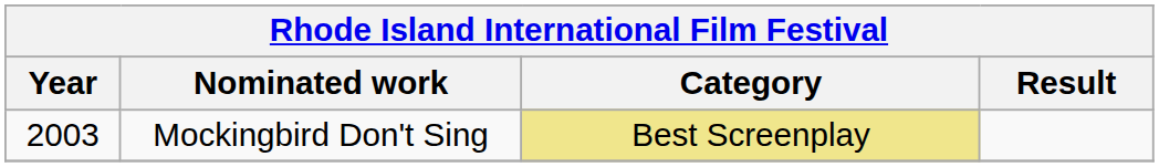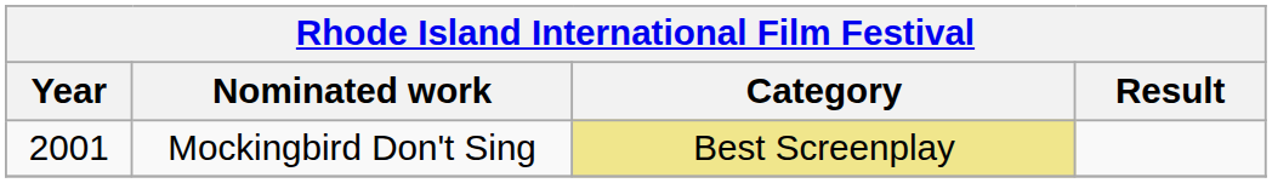Mockingbird Don't Sing | Year: 2003 -> 2001
